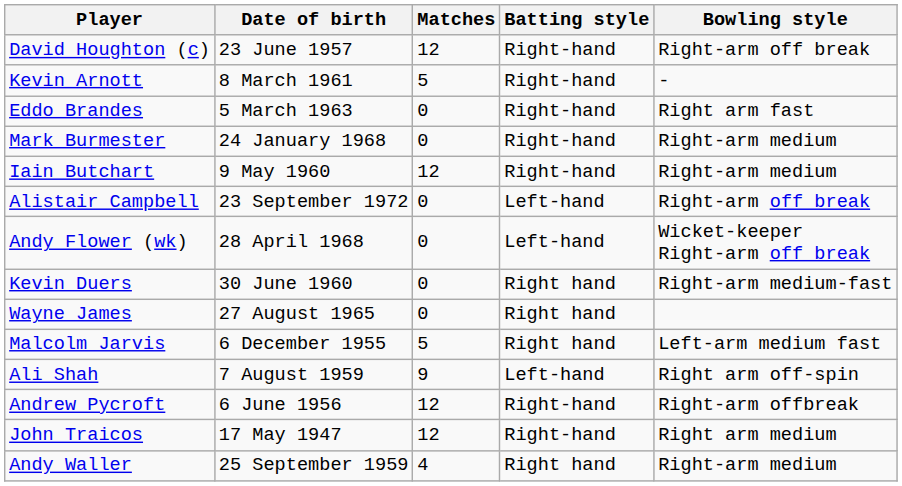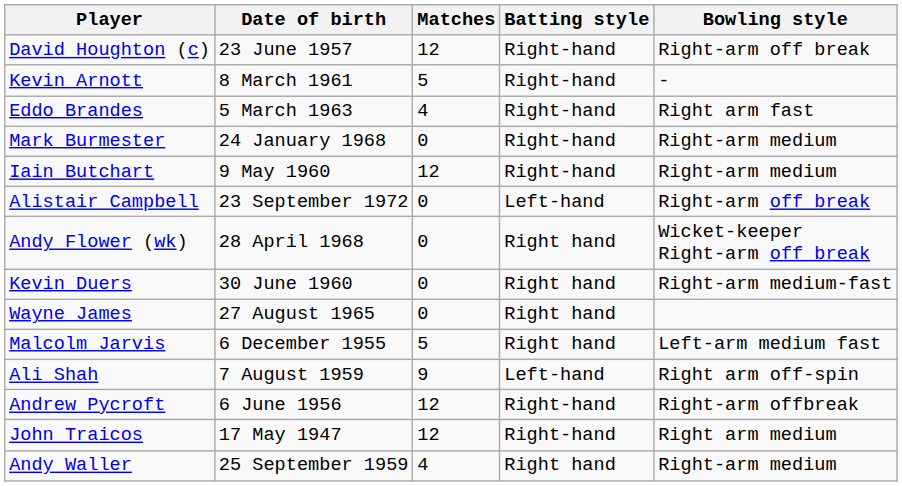Eddo Brandes | Matches: 0 -> 4
Andy Flower (wk) | Batting style: Left-hand -> Right hand
